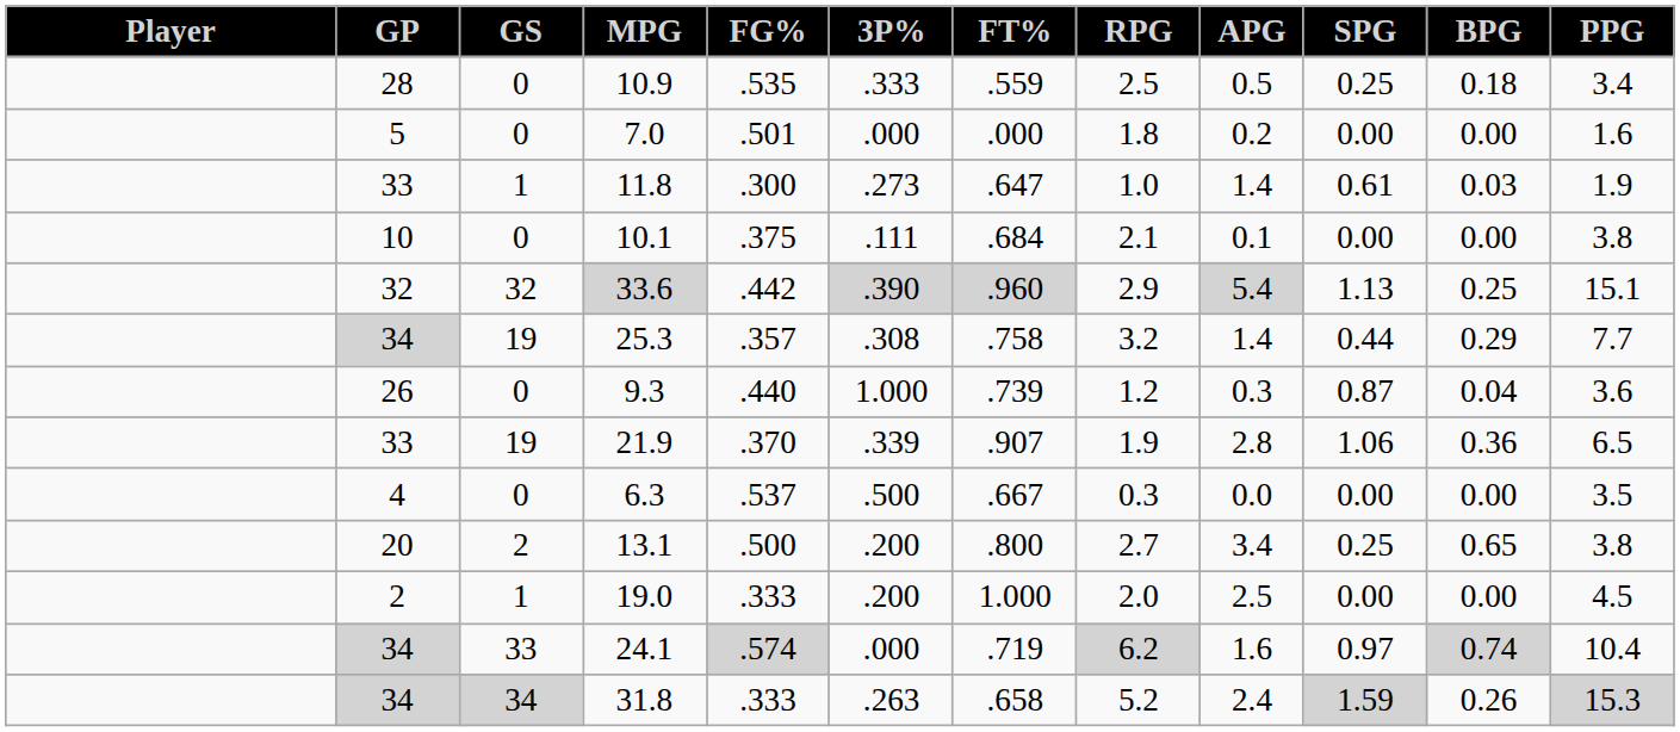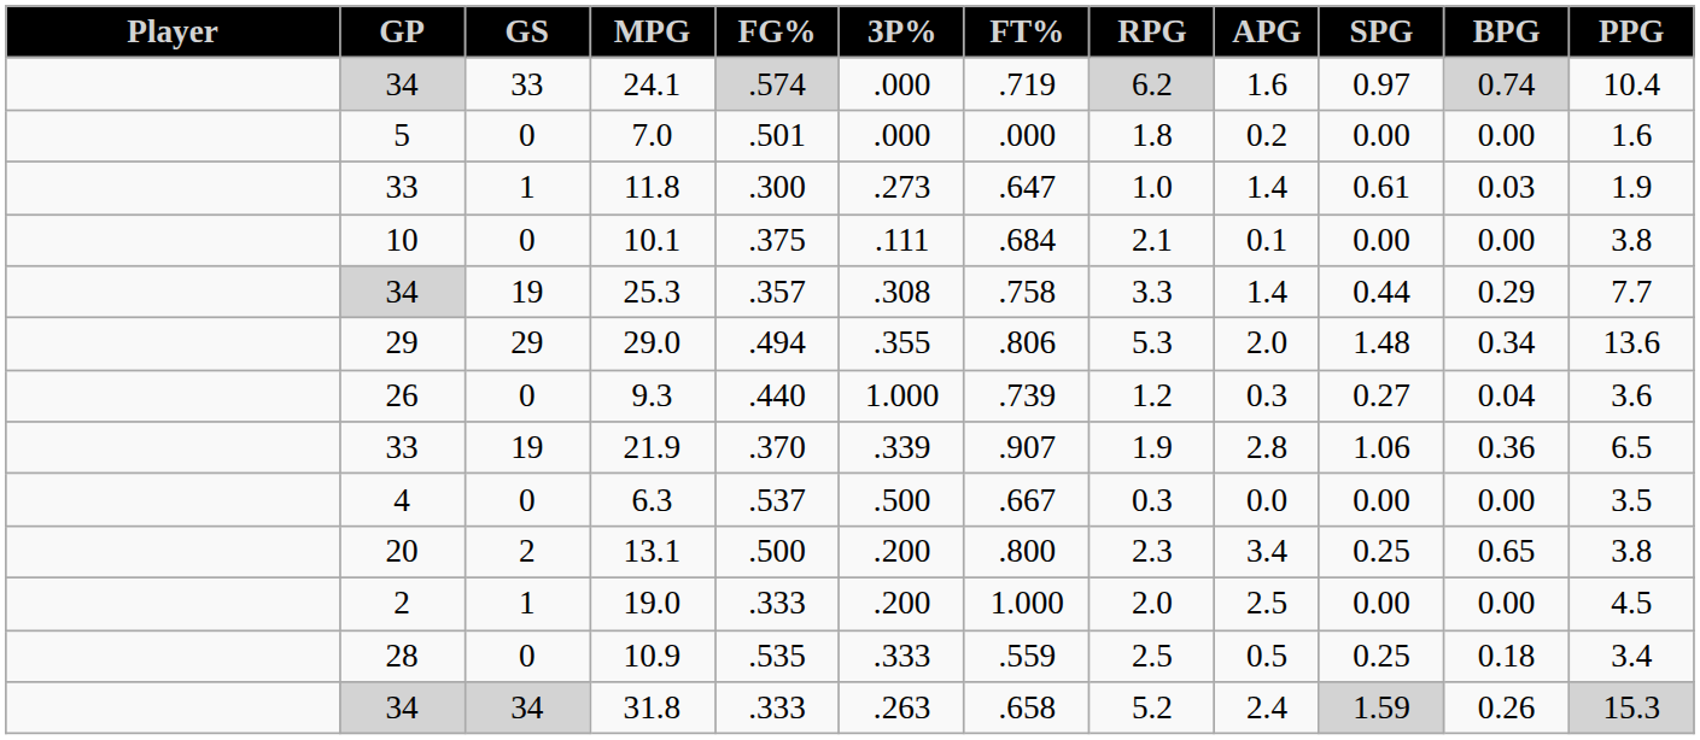rows swapped: 10.9 <-> 24.1
- row: 32 | 32 | 33.6 | .442 | .390 | .960 | 2.9 | 5.4 | 1.13 | 0.25 | 15.1
25.3 | RPG: 3.2 -> 3.3
+ row: 29 | 29 | 29.0 | .494 | .355 | .806 | 5.3 | 2.0 | 1.48 | 0.34 | 13.6
9.3 | SPG: 0.87 -> 0.27
13.1 | RPG: 2.7 -> 2.3
